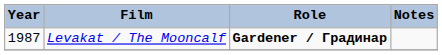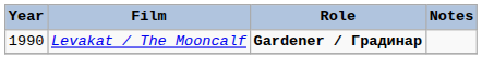Levakat / The Mooncalf | Year: 1987 -> 1990
